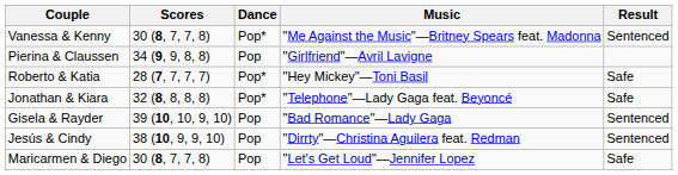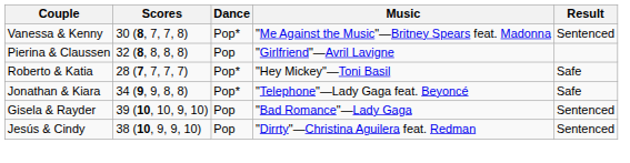Pierina & Claussen | Scores: 34 (9, 9, 8, 8) -> 32 (8, 8, 8, 8)
Jonathan & Kiara | Scores: 32 (8, 8, 8, 8) -> 34 (9, 9, 8, 8)
- row: Maricarmen & Diego | 30 (8, 7, 7, 8) | Pop | "Let's Get Loud"—Jennifer Lopez | Safe
